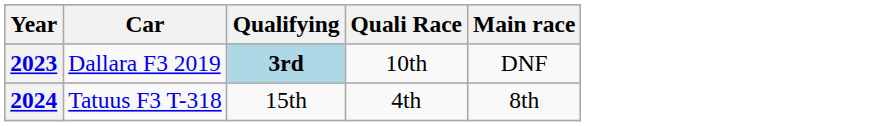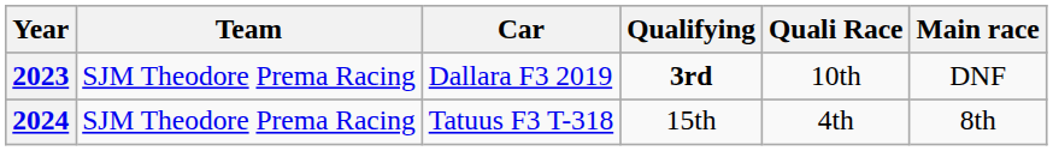+ column: Team | SJM Theodore Prema Racing | SJM Theodore Prema Racing
2023 | Qualifying: lightblue background -> no background
